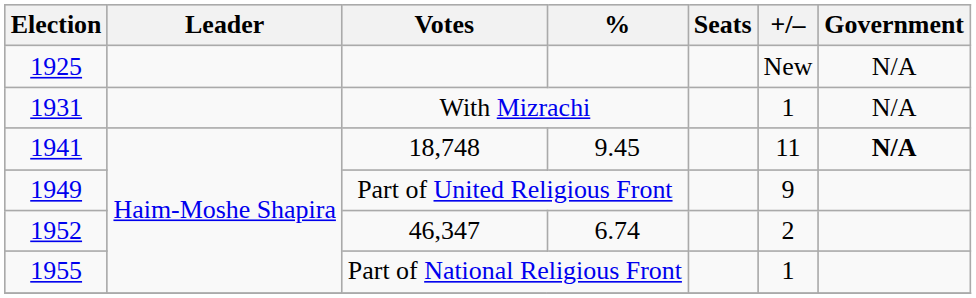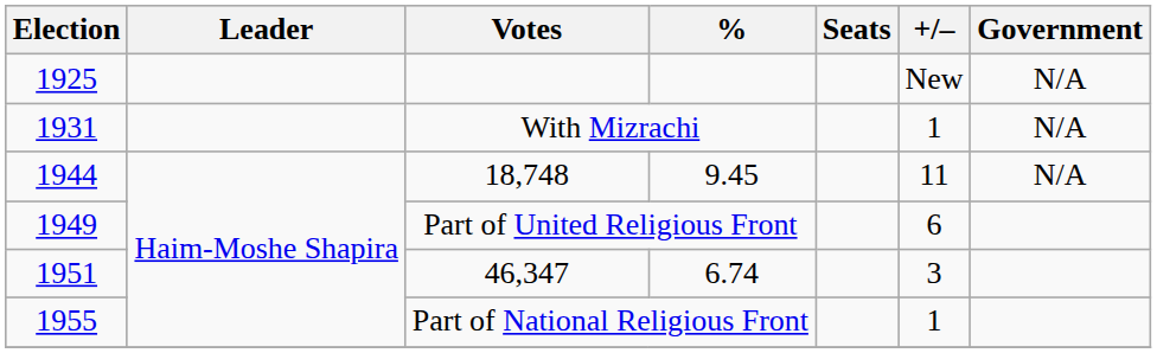18,748 | Election: 1941 -> 1944
18,748 | Government: bold -> normal
Part of United Religious Front | +/–: 9 -> 6
46,347 | Election: 1952 -> 1951
46,347 | +/–: 2 -> 3
